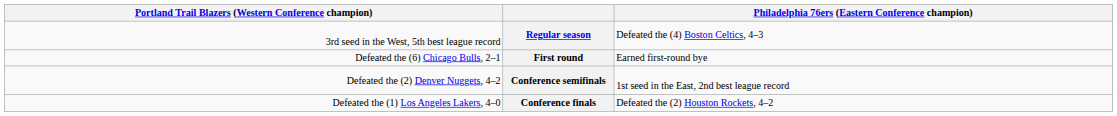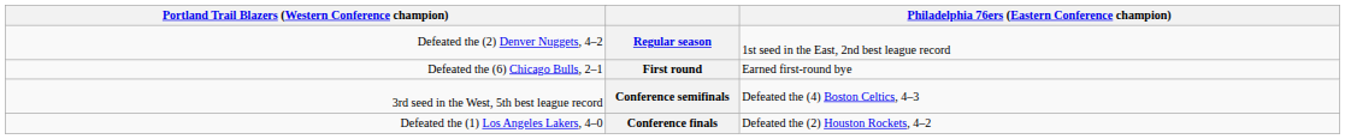Regular season | column 1: 3rd seed in the West, 5th best league record -> Defeated the (2) Denver Nuggets, 4–2
Regular season | column 4: Defeated the (4) Boston Celtics, 4–3 -> 1st seed in the East, 2nd best league record
Conference semifinals | column 1: Defeated the (2) Denver Nuggets, 4–2 -> 3rd seed in the West, 5th best league record
Conference semifinals | column 4: 1st seed in the East, 2nd best league record -> Defeated the (4) Boston Celtics, 4–3
